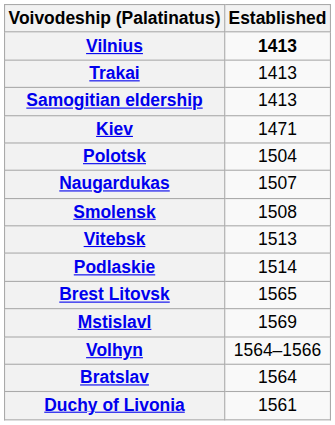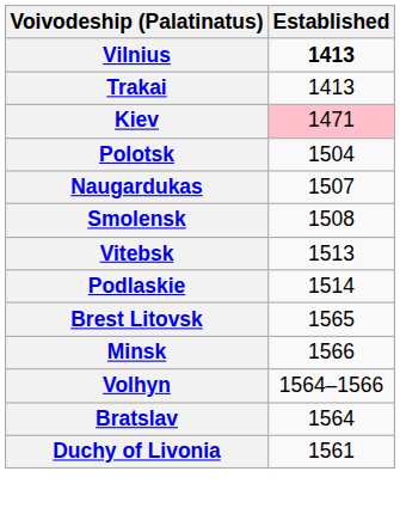- row: Samogitian eldership | 1413
Kiev | Established: no background -> pink background
+ row: Minsk | 1566
- row: Mstislavl | 1569
